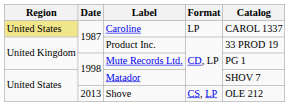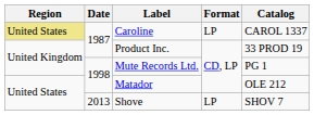Matador | Catalog: SHOV 7 -> OLE 212
Shove | Format: CS, LP -> LP
Shove | Catalog: OLE 212 -> SHOV 7
